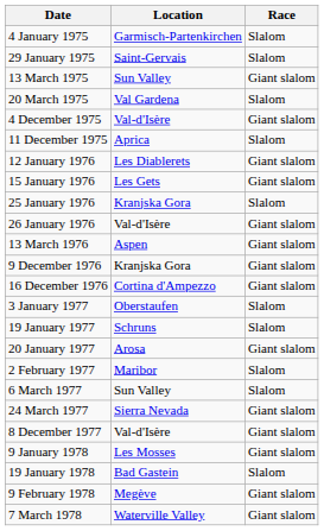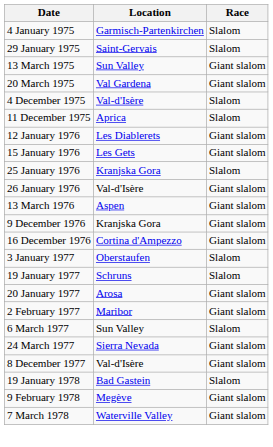20 March 1975 | Race: Slalom -> Giant slalom
4 December 1975 | Race: Giant slalom -> Slalom
2 February 1977 | Race: Slalom -> Giant slalom
- row: 9 January 1978 | Les Mosses | Giant slalom
